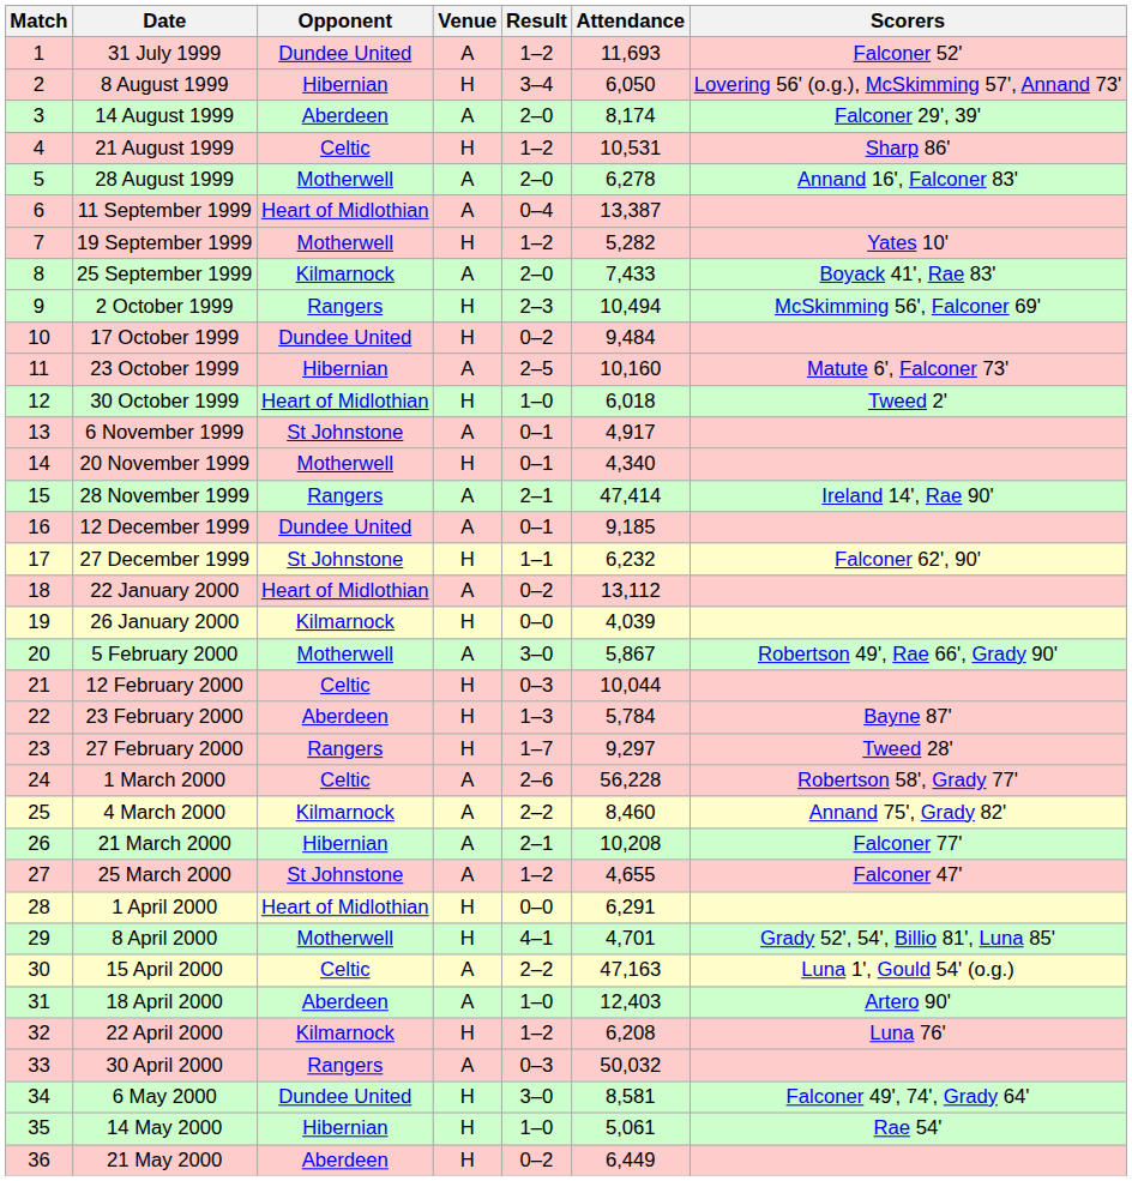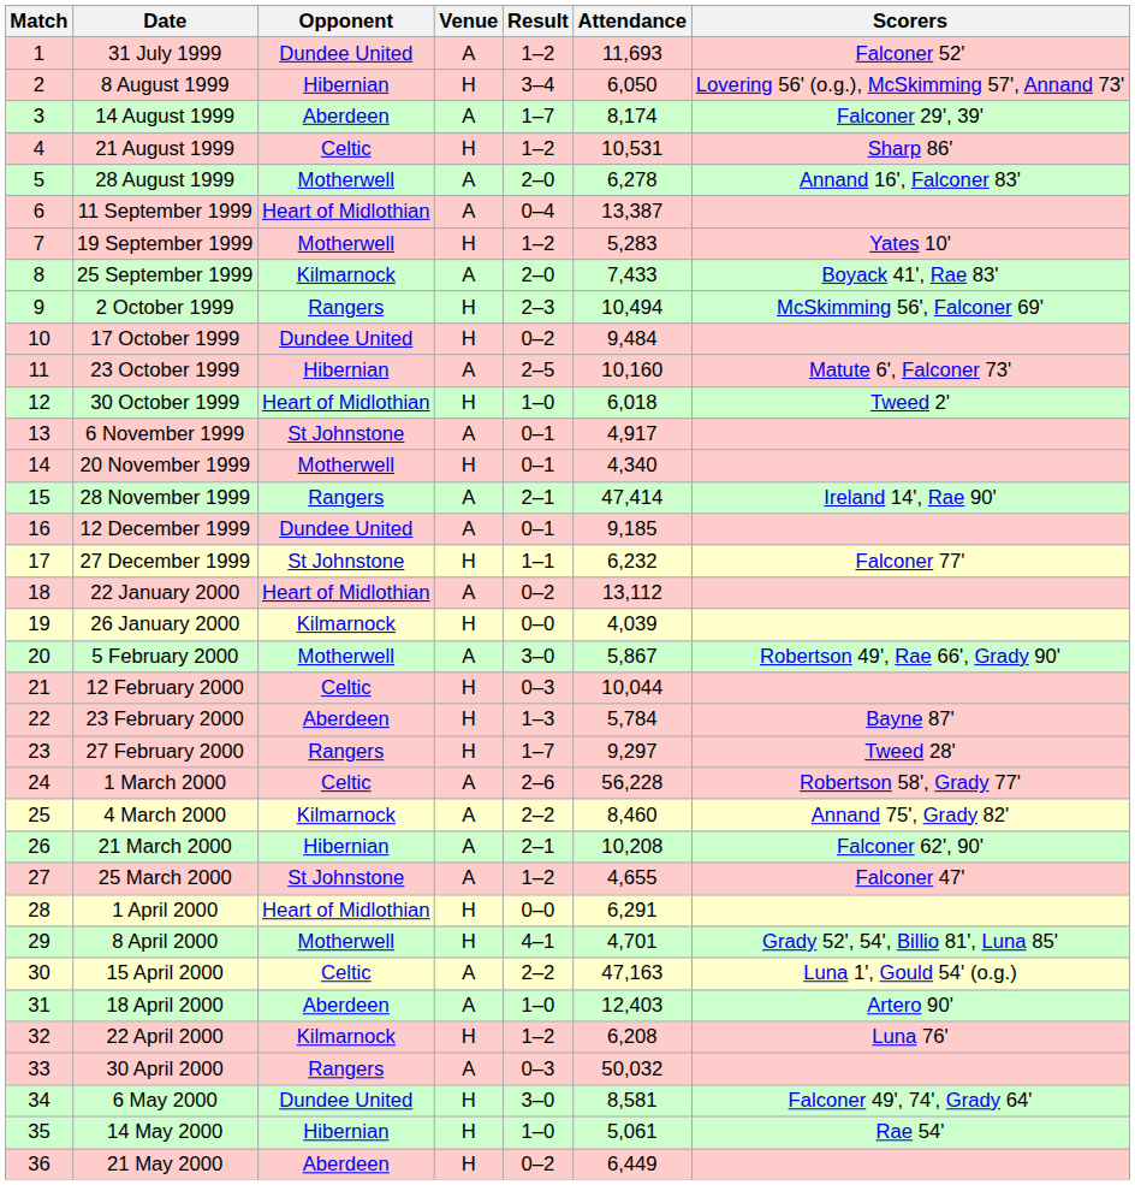14 August 1999 | Result: 2–0 -> 1–7
19 September 1999 | Attendance: 5,282 -> 5,283
27 December 1999 | Scorers: Falconer 62', 90' -> Falconer 77'
21 March 2000 | Scorers: Falconer 77' -> Falconer 62', 90'
